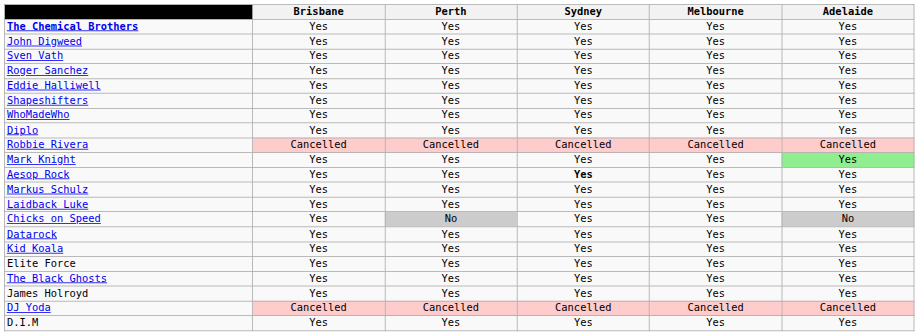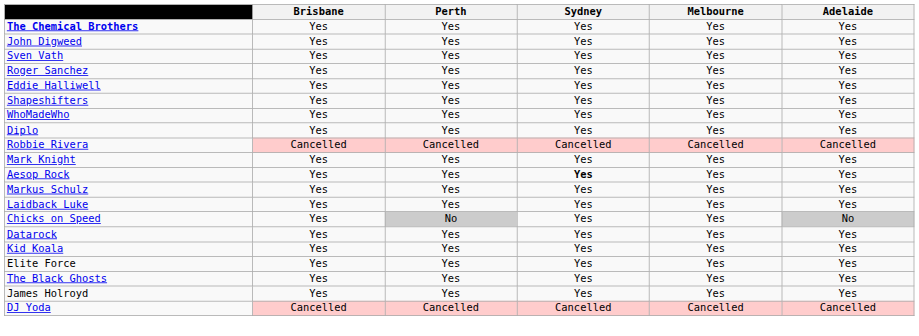Mark Knight | Adelaide: lightgreen background -> no background
- row: D.I.M | Yes | Yes | Yes | Yes | Yes
